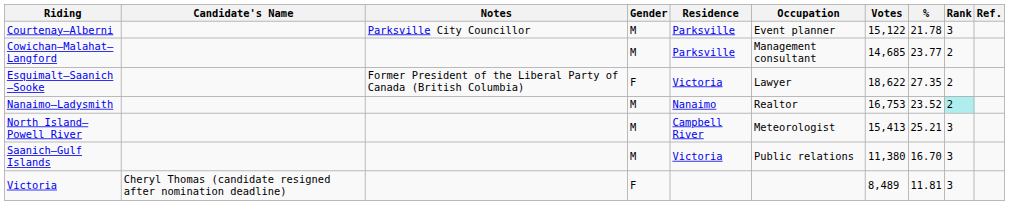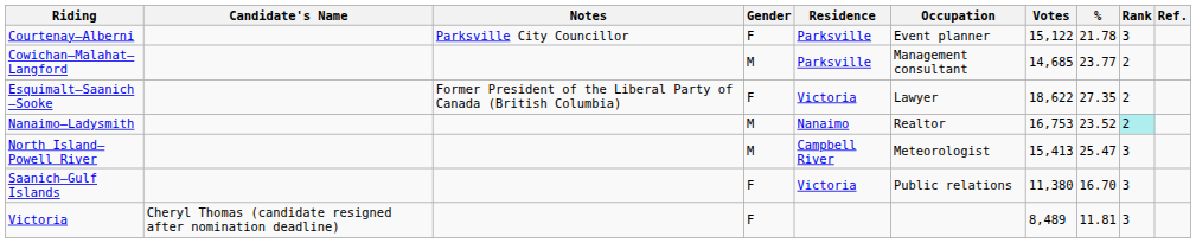Courtenay—Alberni | Gender: M -> F
North Island—Powell River | %: 25.21 -> 25.47
Saanich—Gulf Islands | Gender: M -> F
